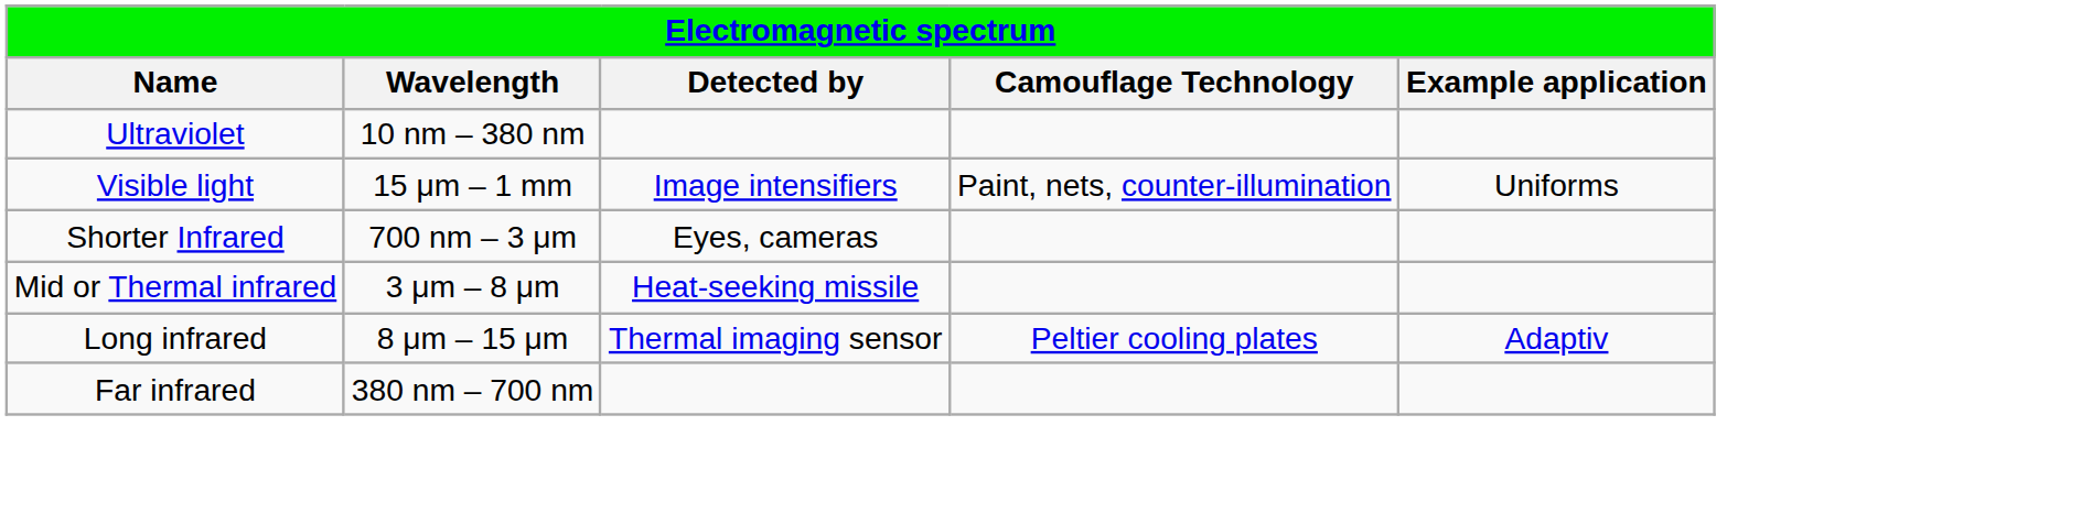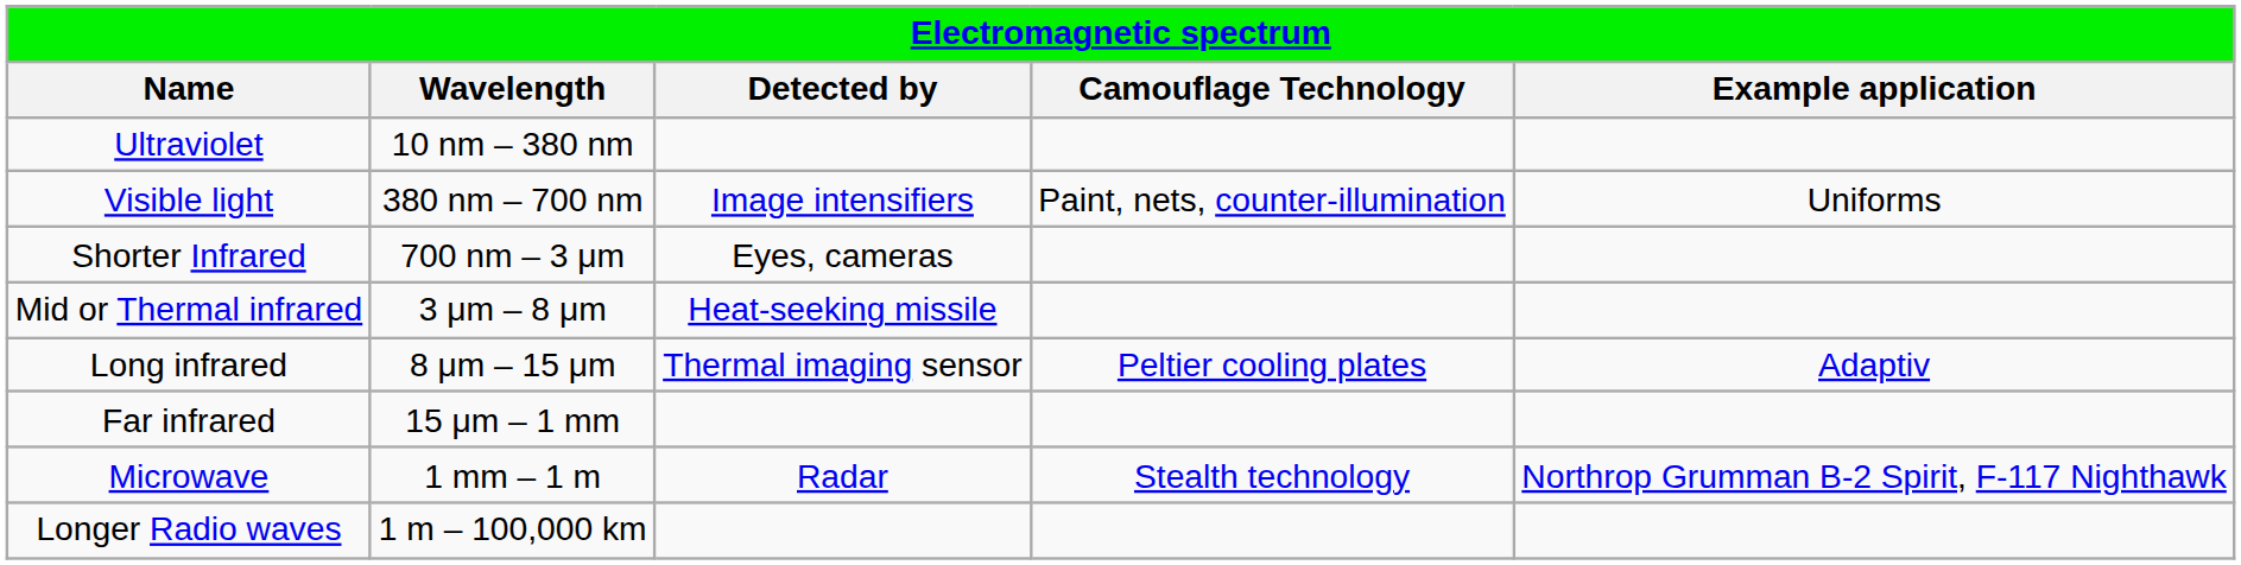Visible light | Wavelength: 15 μm – 1 mm -> 380 nm – 700 nm
Far infrared | Wavelength: 380 nm – 700 nm -> 15 μm – 1 mm
+ row: Microwave | 1 mm – 1 m | Radar | Stealth technology | Northrop Grumman B-2 Spirit, F-117 Nighthawk
+ row: Longer Radio waves | 1 m – 100,000 km
